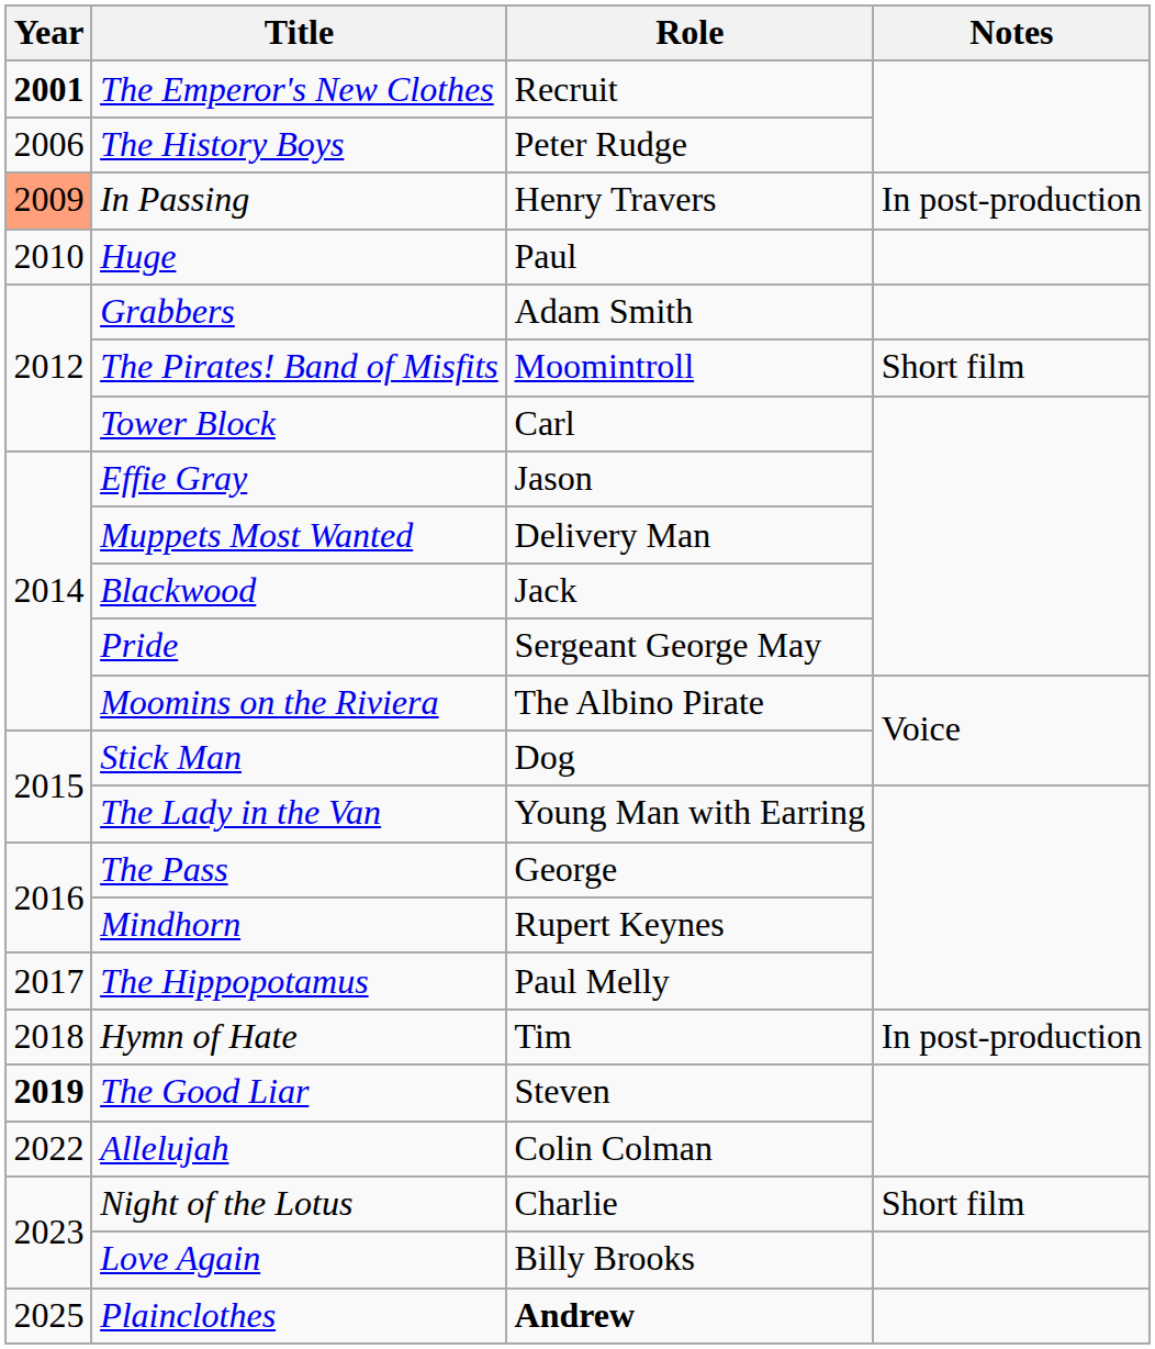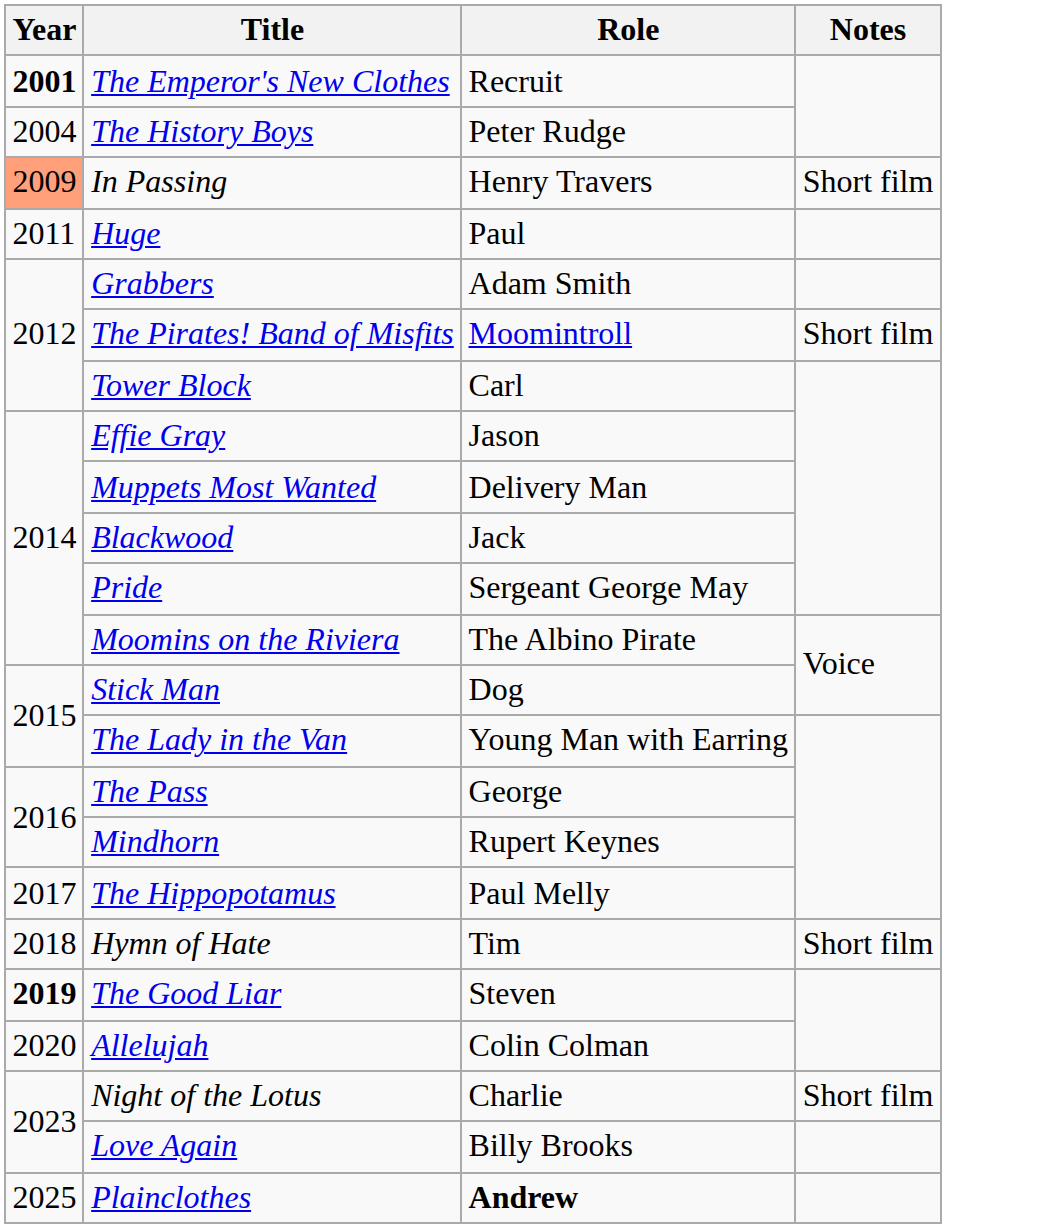The History Boys | Year: 2006 -> 2004
In Passing | Notes: In post-production -> Short film
Huge | Year: 2010 -> 2011
Hymn of Hate | Notes: In post-production -> Short film
Allelujah | Year: 2022 -> 2020
